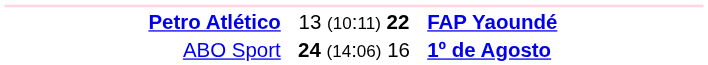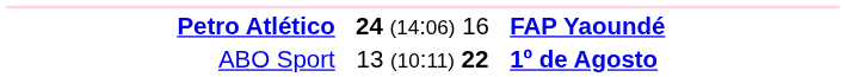Petro Atlético | column 2: 13 (10:11) 22 -> 24 (14:06) 16
ABO Sport | column 2: 24 (14:06) 16 -> 13 (10:11) 22
